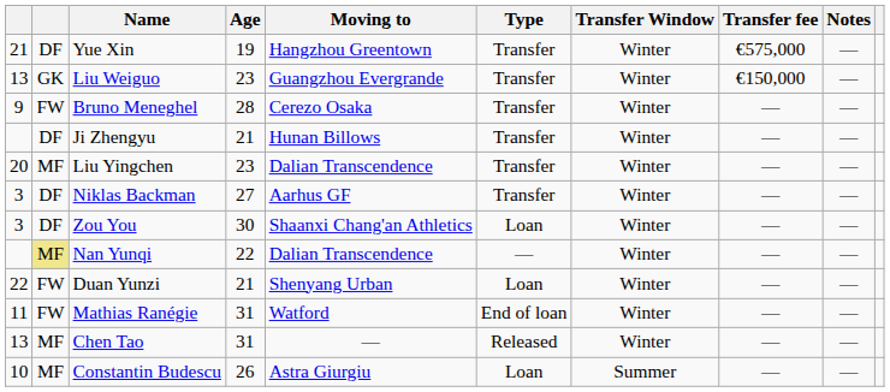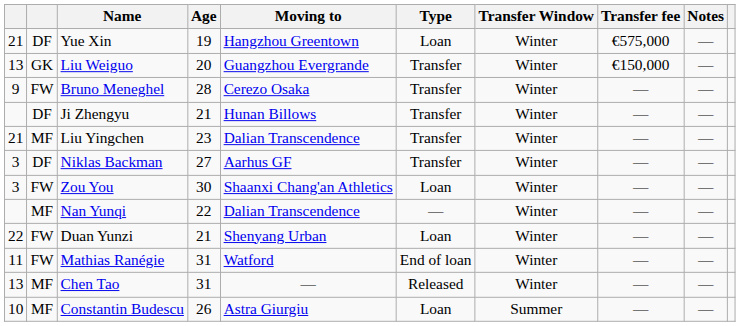Yue Xin | Type: Transfer -> Loan
Liu Weiguo | Age: 23 -> 20
Liu Yingchen | column 1: 20 -> 21
Zou You | column 2: DF -> FW
Nan Yunqi | column 2: khaki background -> no background
